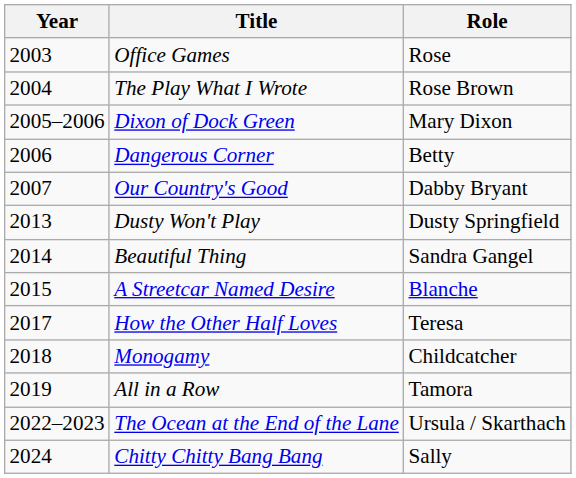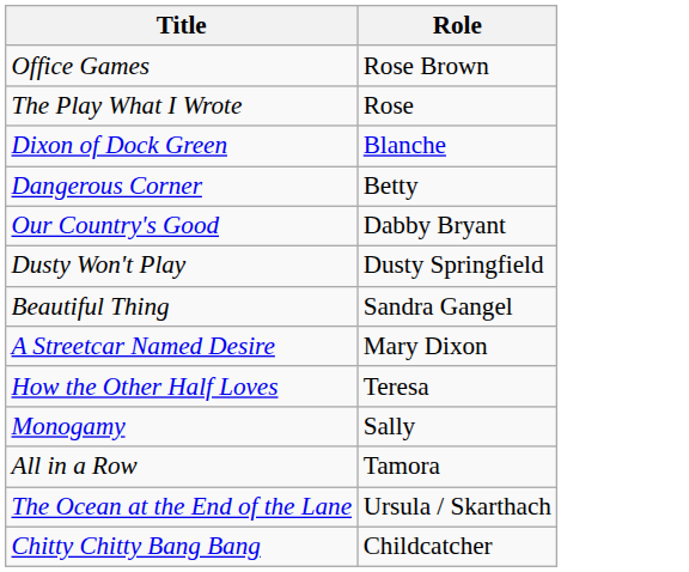- column: Year | 2003 | 2004 | 2005–2006 | 2006 | 2007 | 2013 | 2014 | 2015 | 2017 | 2018 | 2019 | 2022–2023 | 2024
Office Games | Role: Rose -> Rose Brown
The Play What I Wrote | Role: Rose Brown -> Rose
Dixon of Dock Green | Role: Mary Dixon -> Blanche
A Streetcar Named Desire | Role: Blanche -> Mary Dixon
Monogamy | Role: Childcatcher -> Sally
Chitty Chitty Bang Bang | Role: Sally -> Childcatcher
